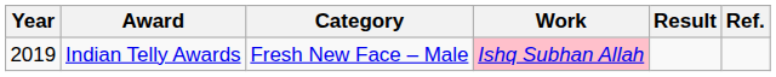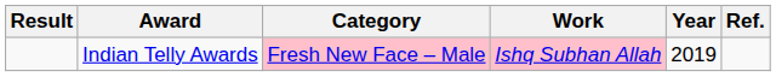columns swapped: Year <-> Result
Indian Telly Awards | Category: no background -> pink background
